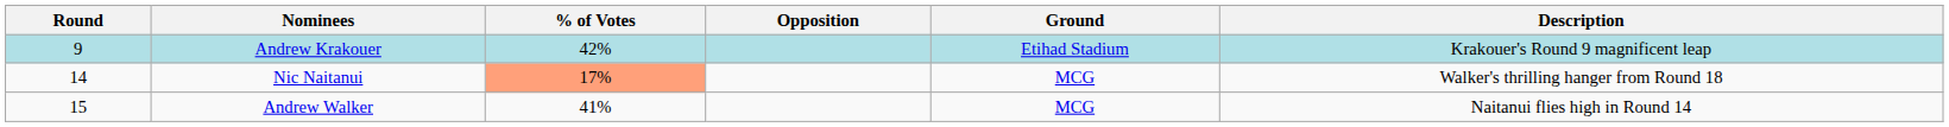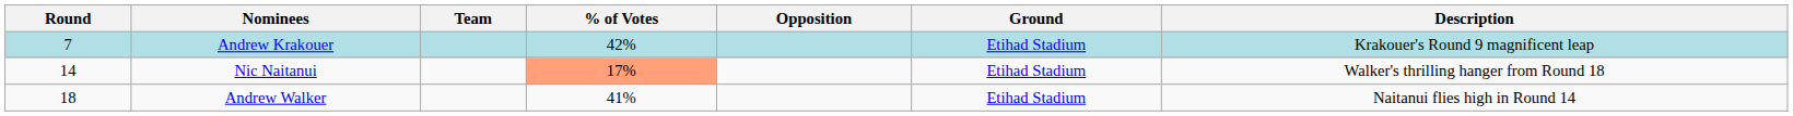+ column: Team
Andrew Krakouer | Round: 9 -> 7
Nic Naitanui | Ground: MCG -> Etihad Stadium
Andrew Walker | Round: 15 -> 18
Andrew Walker | Ground: MCG -> Etihad Stadium
